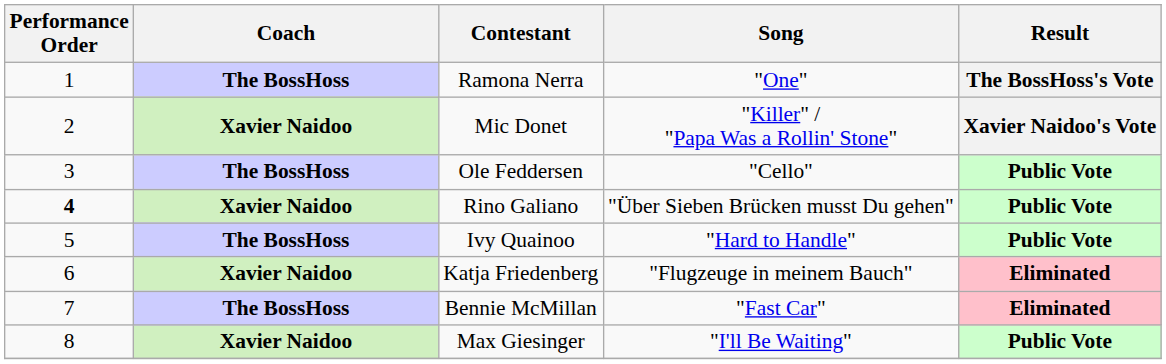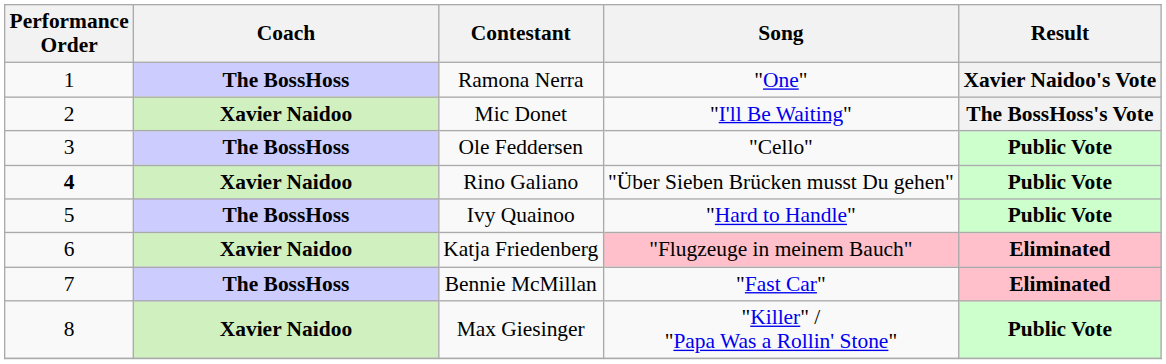Ramona Nerra | Result: The BossHoss's Vote -> Xavier Naidoo's Vote
Mic Donet | Song: "Killer" / "Papa Was a Rollin' Stone" -> "I'll Be Waiting"
Mic Donet | Result: Xavier Naidoo's Vote -> The BossHoss's Vote
Katja Friedenberg | Song: no background -> pink background
Max Giesinger | Song: "I'll Be Waiting" -> "Killer" / "Papa Was a Rollin' Stone"
